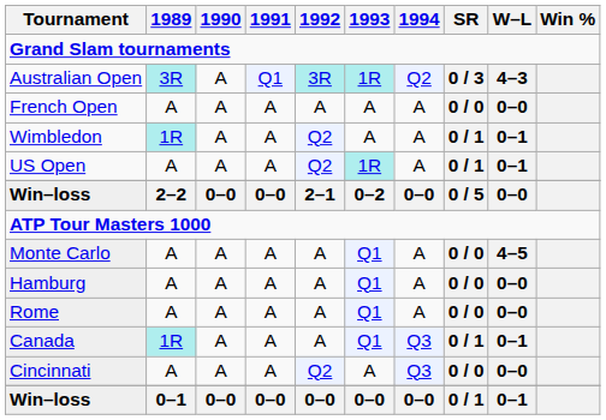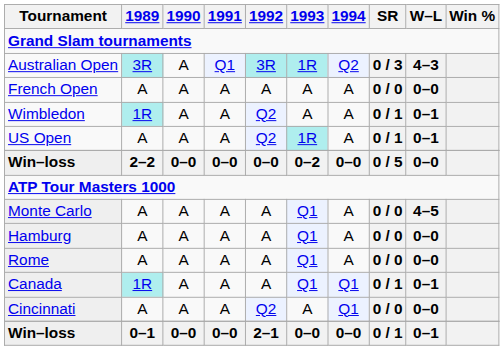Win–loss / 2–2 | 1992: 2–1 -> 0–0
Canada | 1994: Q3 -> Q1
Cincinnati | 1994: Q3 -> Q1
Win–loss / 0–1 | 1992: 0–0 -> 2–1
